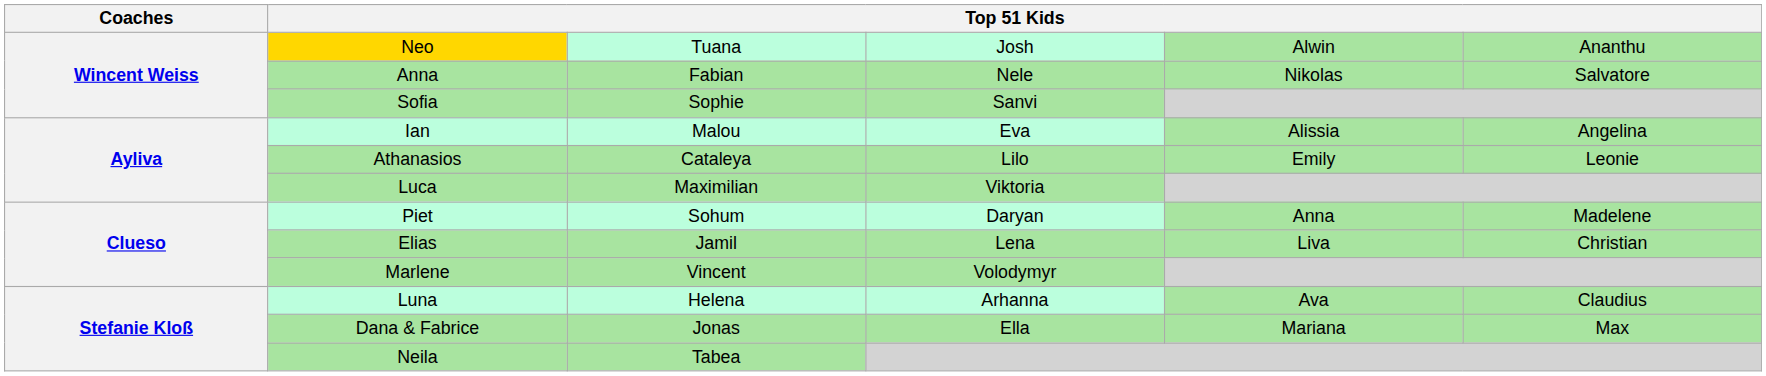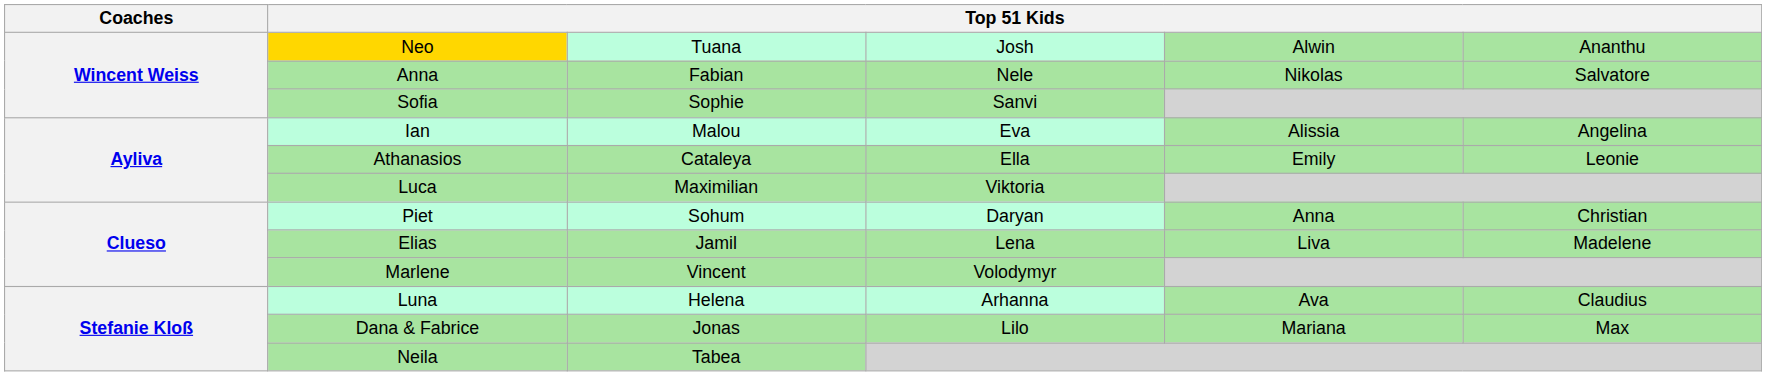Athanasios | column 4: Lilo -> Ella
Piet | column 6: Madelene -> Christian
Elias | column 6: Christian -> Madelene
Dana & Fabrice | column 4: Ella -> Lilo
